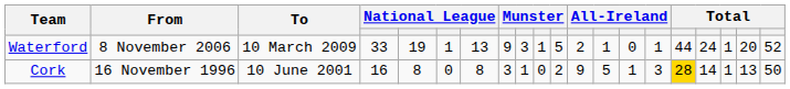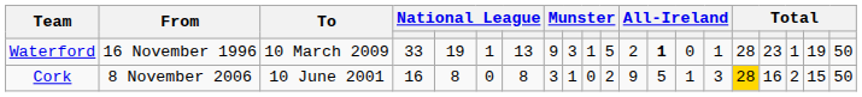Waterford | From: 8 November 2006 -> 16 November 1996
Waterford | column 13: normal -> bold
Waterford | column 16: 44 -> 28
Waterford | column 17: 24 -> 23
Waterford | column 19: 20 -> 19
Waterford | column 20: 52 -> 50
Cork | From: 16 November 1996 -> 8 November 2006
Cork | column 17: 14 -> 16
Cork | column 18: 1 -> 2
Cork | column 19: 13 -> 15
